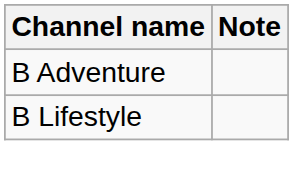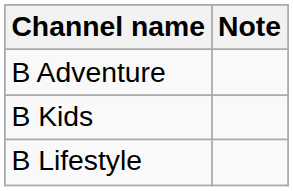+ row: B Kids
